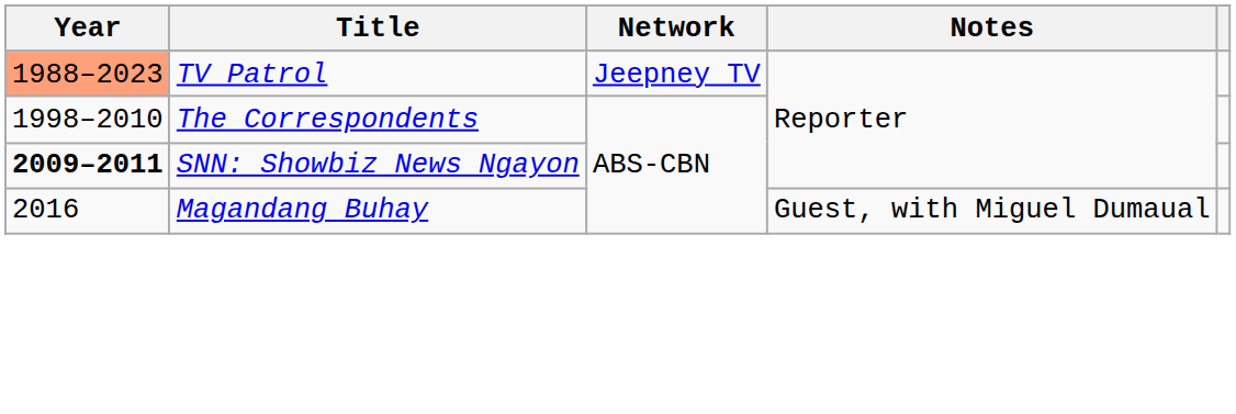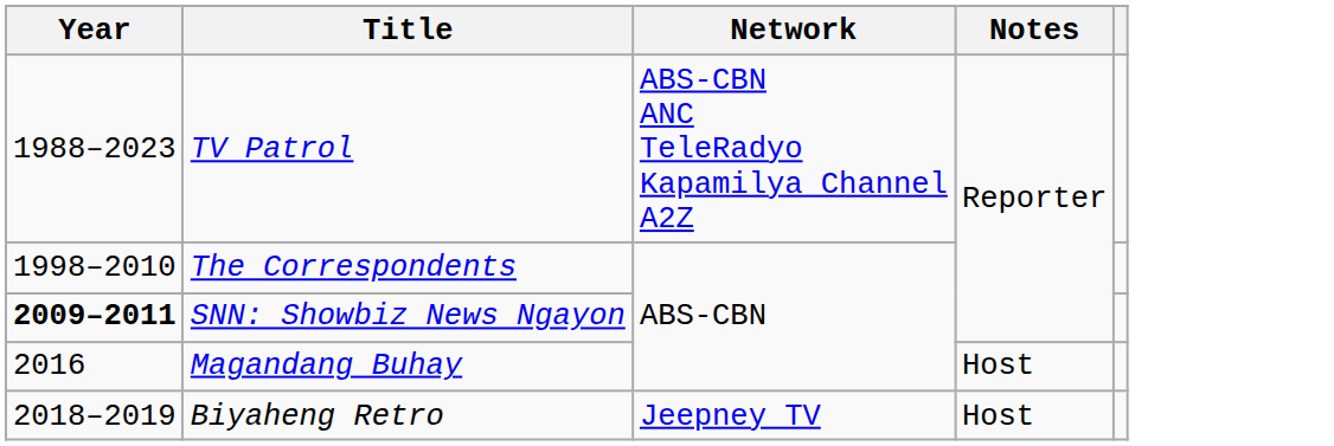TV Patrol | Year: lightsalmon background -> no background
TV Patrol | Network: Jeepney TV -> ABS-CBN ANC TeleRadyo Kapamilya Channel A2Z
Magandang Buhay | Notes: Guest, with Miguel Dumaual -> Host
+ row: 2018–2019 | Biyaheng Retro | Jeepney TV | Host
